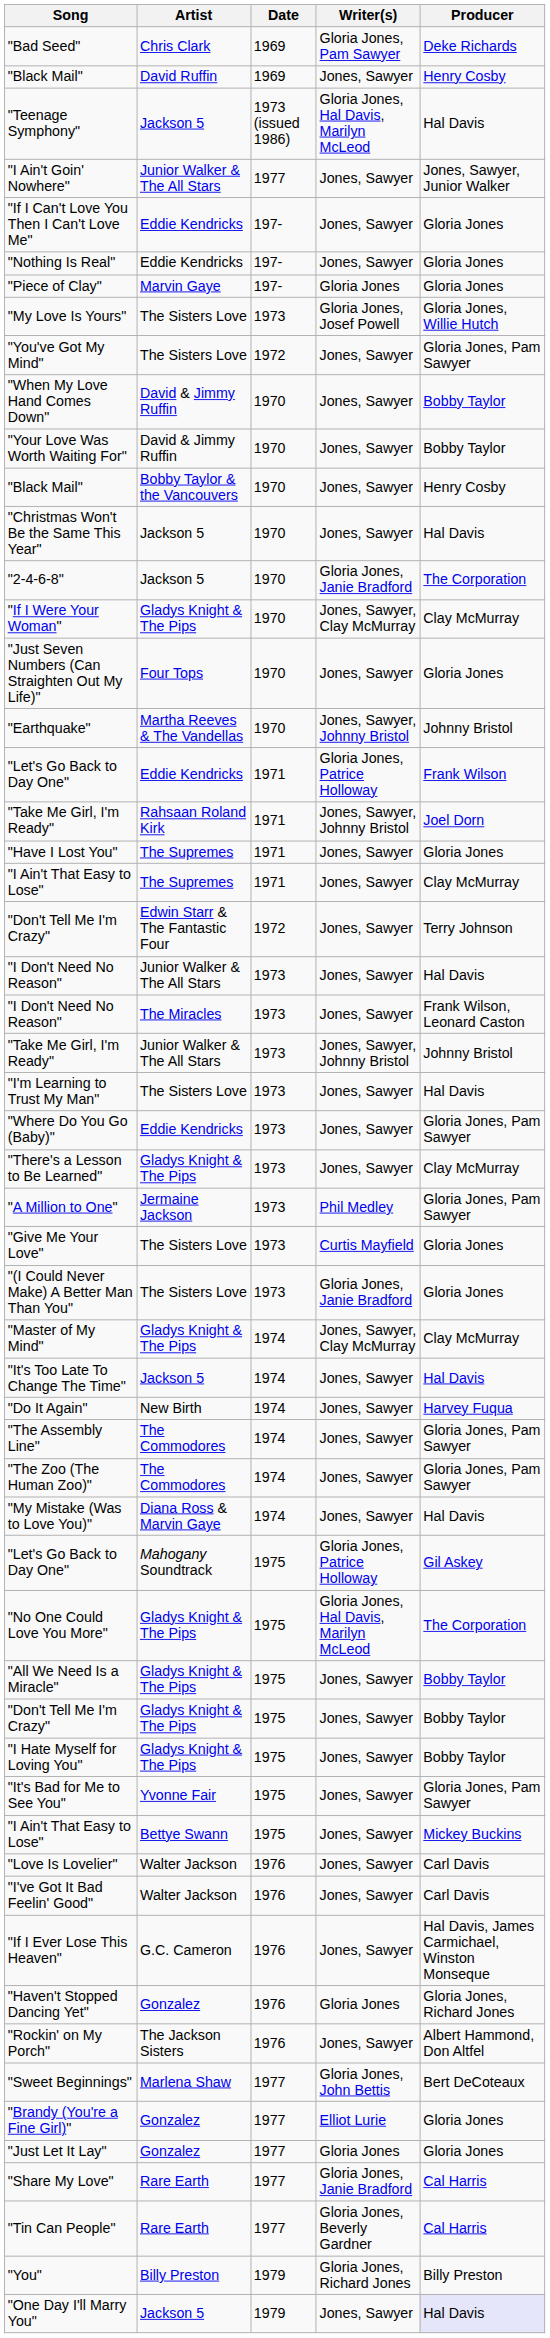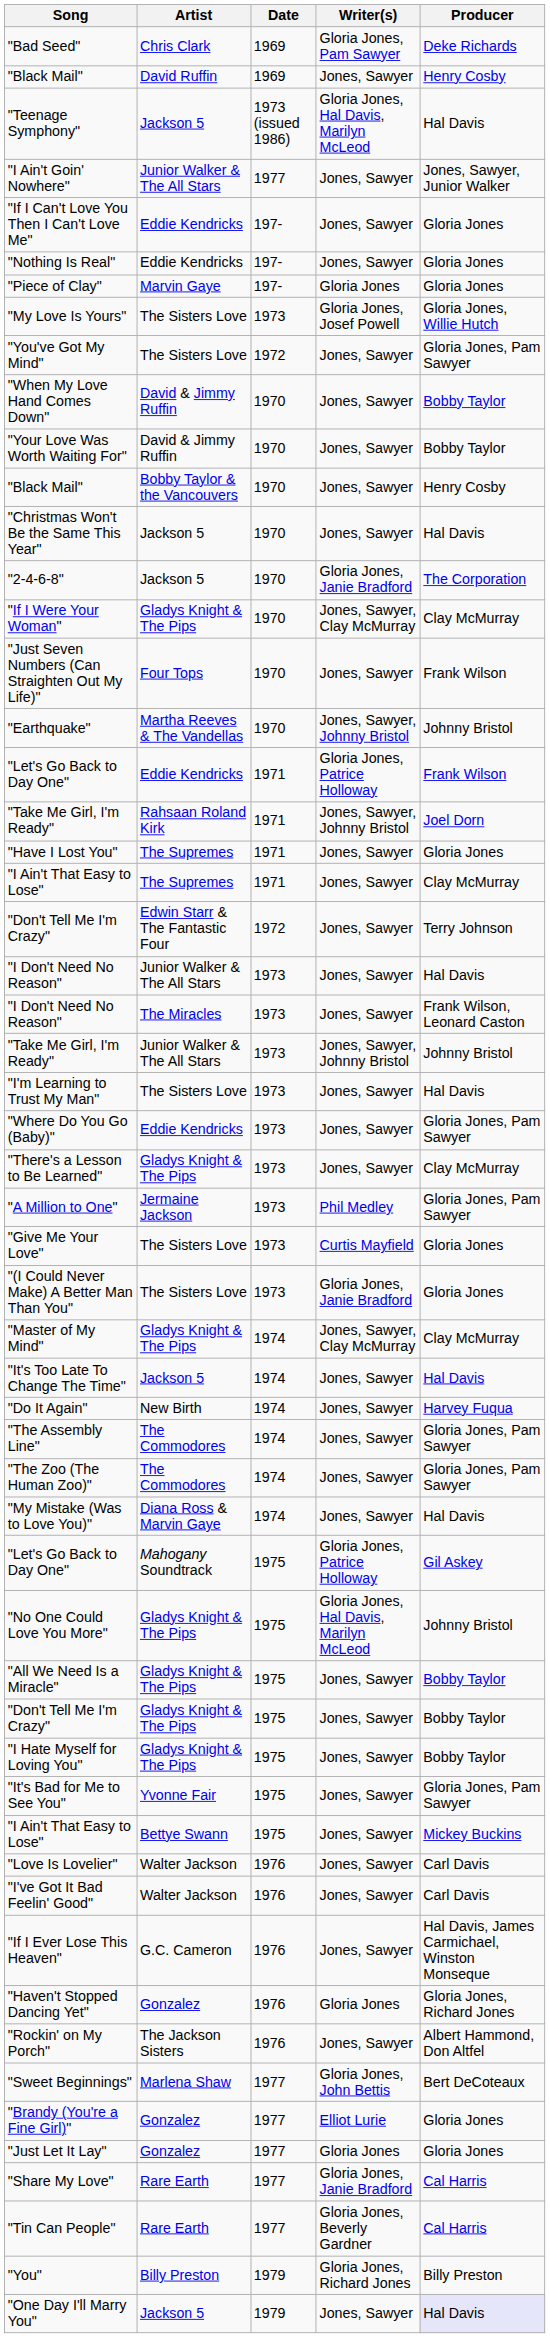"Just Seven Numbers (Can Straighten Out My Life)" | Producer: Gloria Jones -> Frank Wilson
"No One Could Love You More" | Producer: The Corporation -> Johnny Bristol
